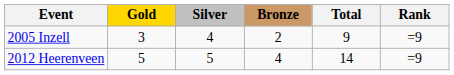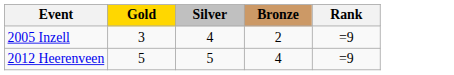- column: Total | 9 | 14
